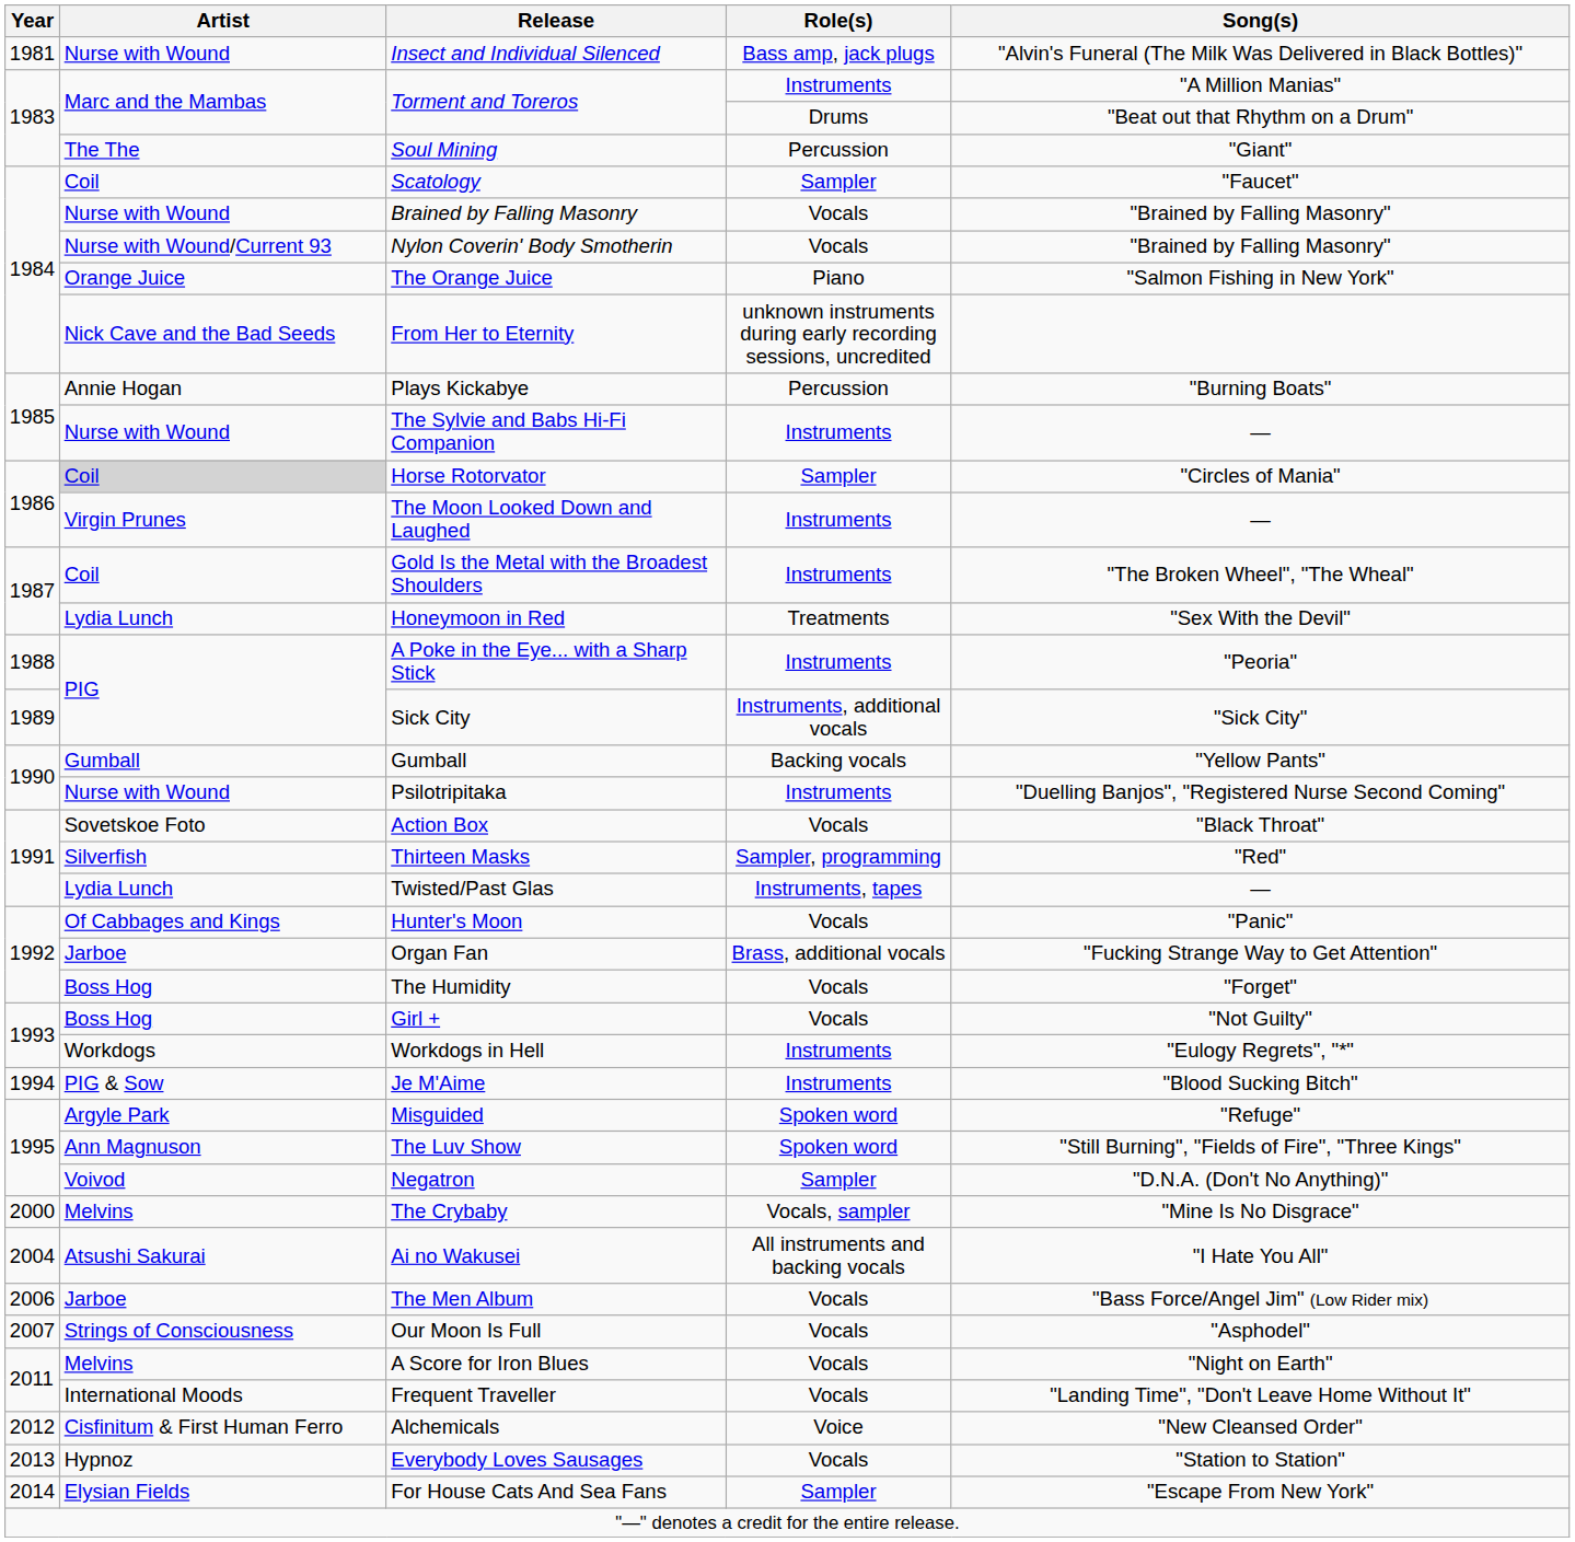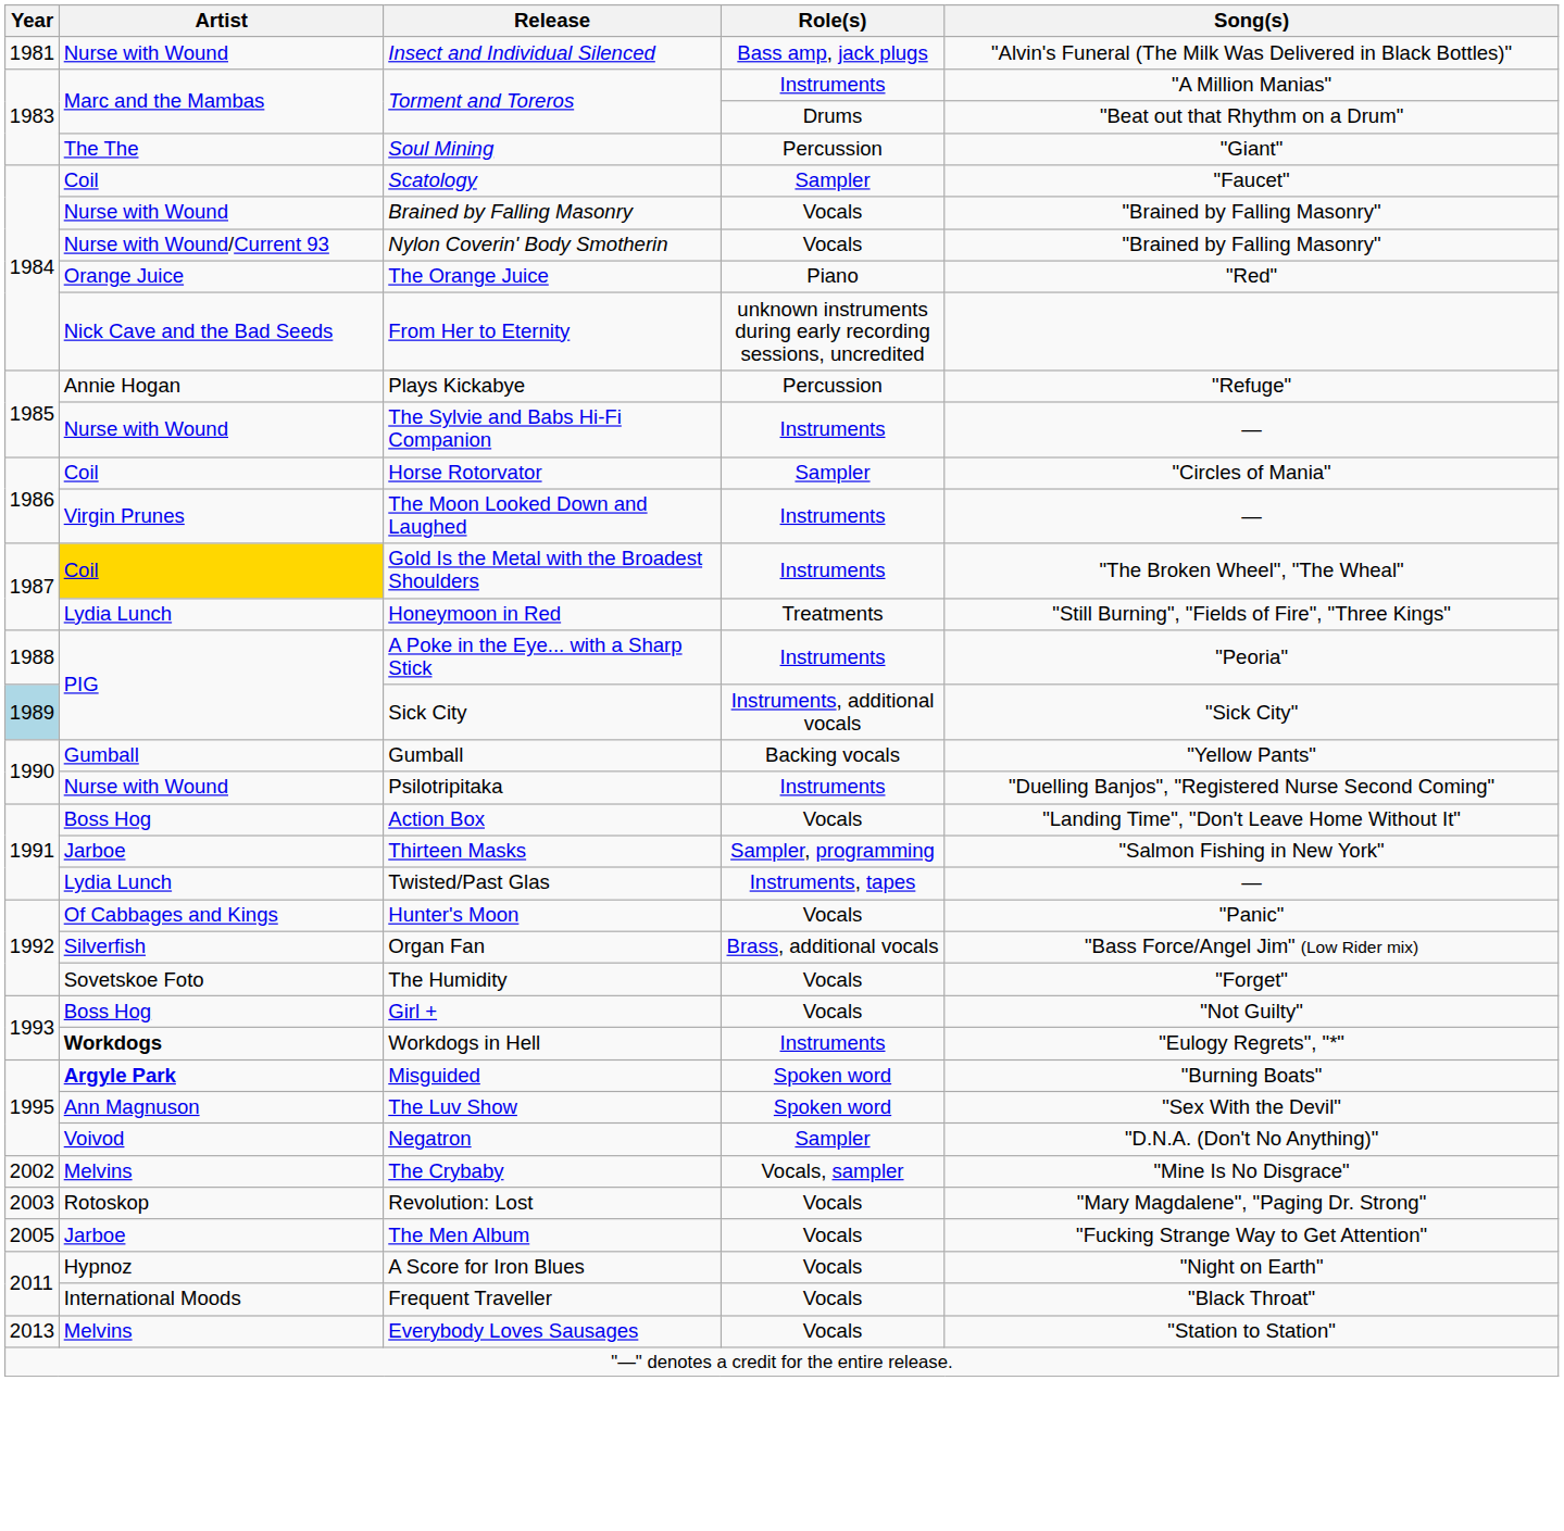The Orange Juice | Song(s): "Salmon Fishing in New York" -> "Red"
Plays Kickabye | Song(s): "Burning Boats" -> "Refuge"
Horse Rotorvator | Artist: lightgrey background -> no background
Gold Is the Metal with the Broadest Shoulders | Artist: no background -> gold background
Honeymoon in Red | Song(s): "Sex With the Devil" -> "Still Burning", "Fields of Fire", "Three Kings"
Sick City | Year: no background -> lightblue background
Action Box | Artist: Sovetskoe Foto -> Boss Hog
Action Box | Song(s): "Black Throat" -> "Landing Time", "Don't Leave Home Without It"
Thirteen Masks | Artist: Silverfish -> Jarboe
Thirteen Masks | Song(s): "Red" -> "Salmon Fishing in New York"
Organ Fan | Artist: Jarboe -> Silverfish
Organ Fan | Song(s): "Fucking Strange Way to Get Attention" -> "Bass Force/Angel Jim" (Low Rider mix)
The Humidity | Artist: Boss Hog -> Sovetskoe Foto
Workdogs in Hell | Artist: normal -> bold
- row: 1994 | PIG & Sow | Je M'Aime | Instruments | "Blood Sucking Bitch"
Misguided | Artist: normal -> bold
Misguided | Song(s): "Refuge" -> "Burning Boats"
The Luv Show | Song(s): "Still Burning", "Fields of Fire", "Three Kings" -> "Sex With the Devil"
The Crybaby | Year: 2000 -> 2002
+ row: 2003 | Rotoskop | Revolution: Lost | Vocals | "Mary Magdalene", "Paging Dr. Strong"
- row: 2004 | Atsushi Sakurai | Ai no Wakusei | All instruments and backing vocals | "I Hate You All"
The Men Album | Year: 2006 -> 2005
The Men Album | Song(s): "Bass Force/Angel Jim" (Low Rider mix) -> "Fucking Strange Way to Get Attention"
- row: 2007 | Strings of Consciousness | Our Moon Is Full | Vocals | "Asphodel"
A Score for Iron Blues | Artist: Melvins -> Hypnoz
Frequent Traveller | Song(s): "Landing Time", "Don't Leave Home Without It" -> "Black Throat"
- row: 2012 | Cisfinitum & First Human Ferro | Alchemicals | Voice | "New Cleansed Order"
Everybody Loves Sausages | Artist: Hypnoz -> Melvins
- row: 2014 | Elysian Fields | For House Cats And Sea Fans | Sampler | "Escape From New York"
